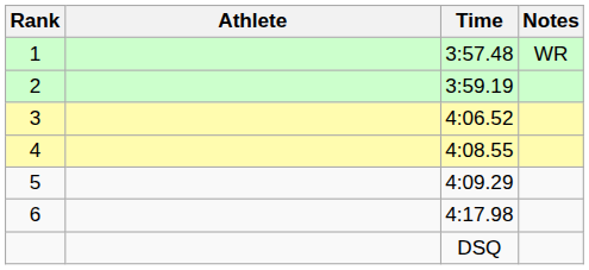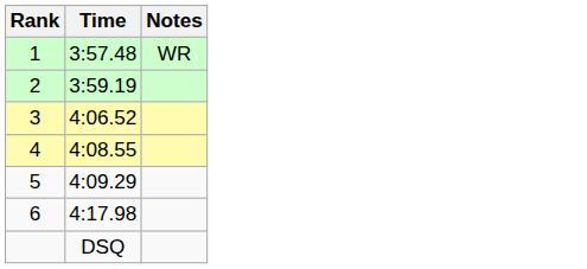- column: Athlete
